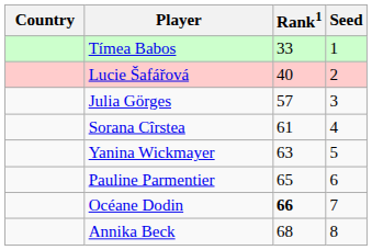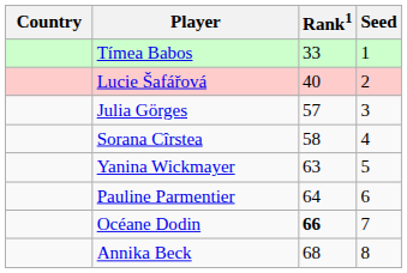Sorana Cîrstea | Rank1: 61 -> 58
Pauline Parmentier | Rank1: 65 -> 64
